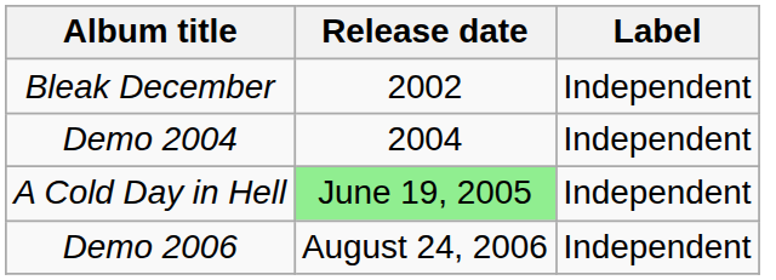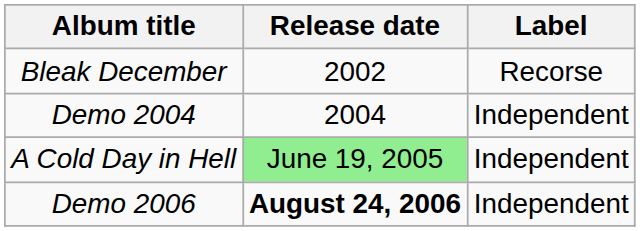Bleak December | Label: Independent -> Recorse
Demo 2006 | Release date: normal -> bold
